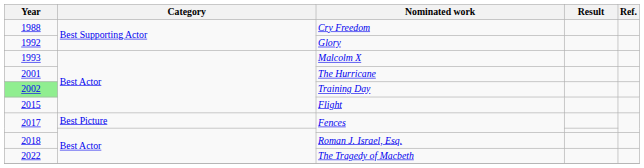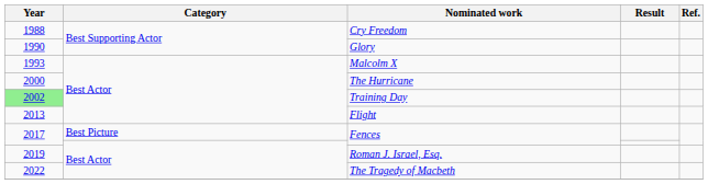Glory | Year: 1992 -> 1990
The Hurricane | Year: 2001 -> 2000
Flight | Year: 2015 -> 2013
Roman J. Israel, Esq. | Year: 2018 -> 2019
